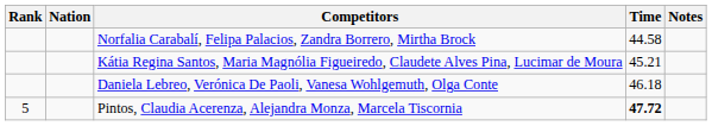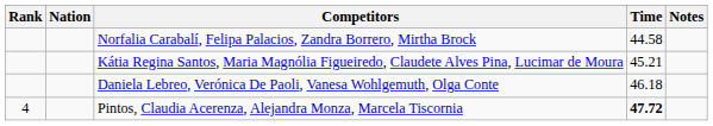Pintos, Claudia Acerenza, Alejandra Monza, Marcela Tiscornia | Rank: 5 -> 4
